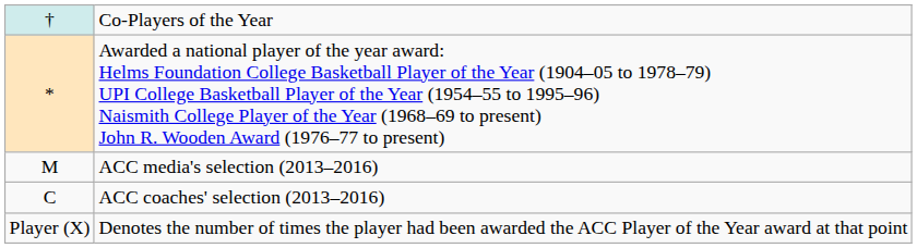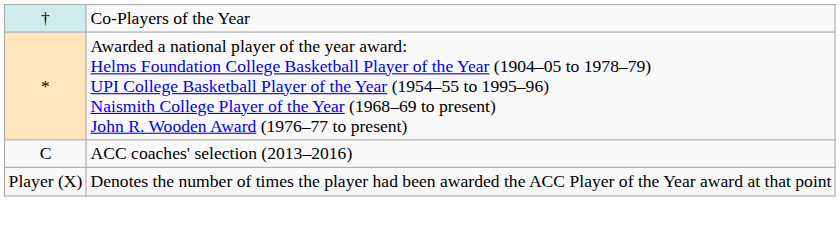- row: M | ACC media's selection (2013–2016)
